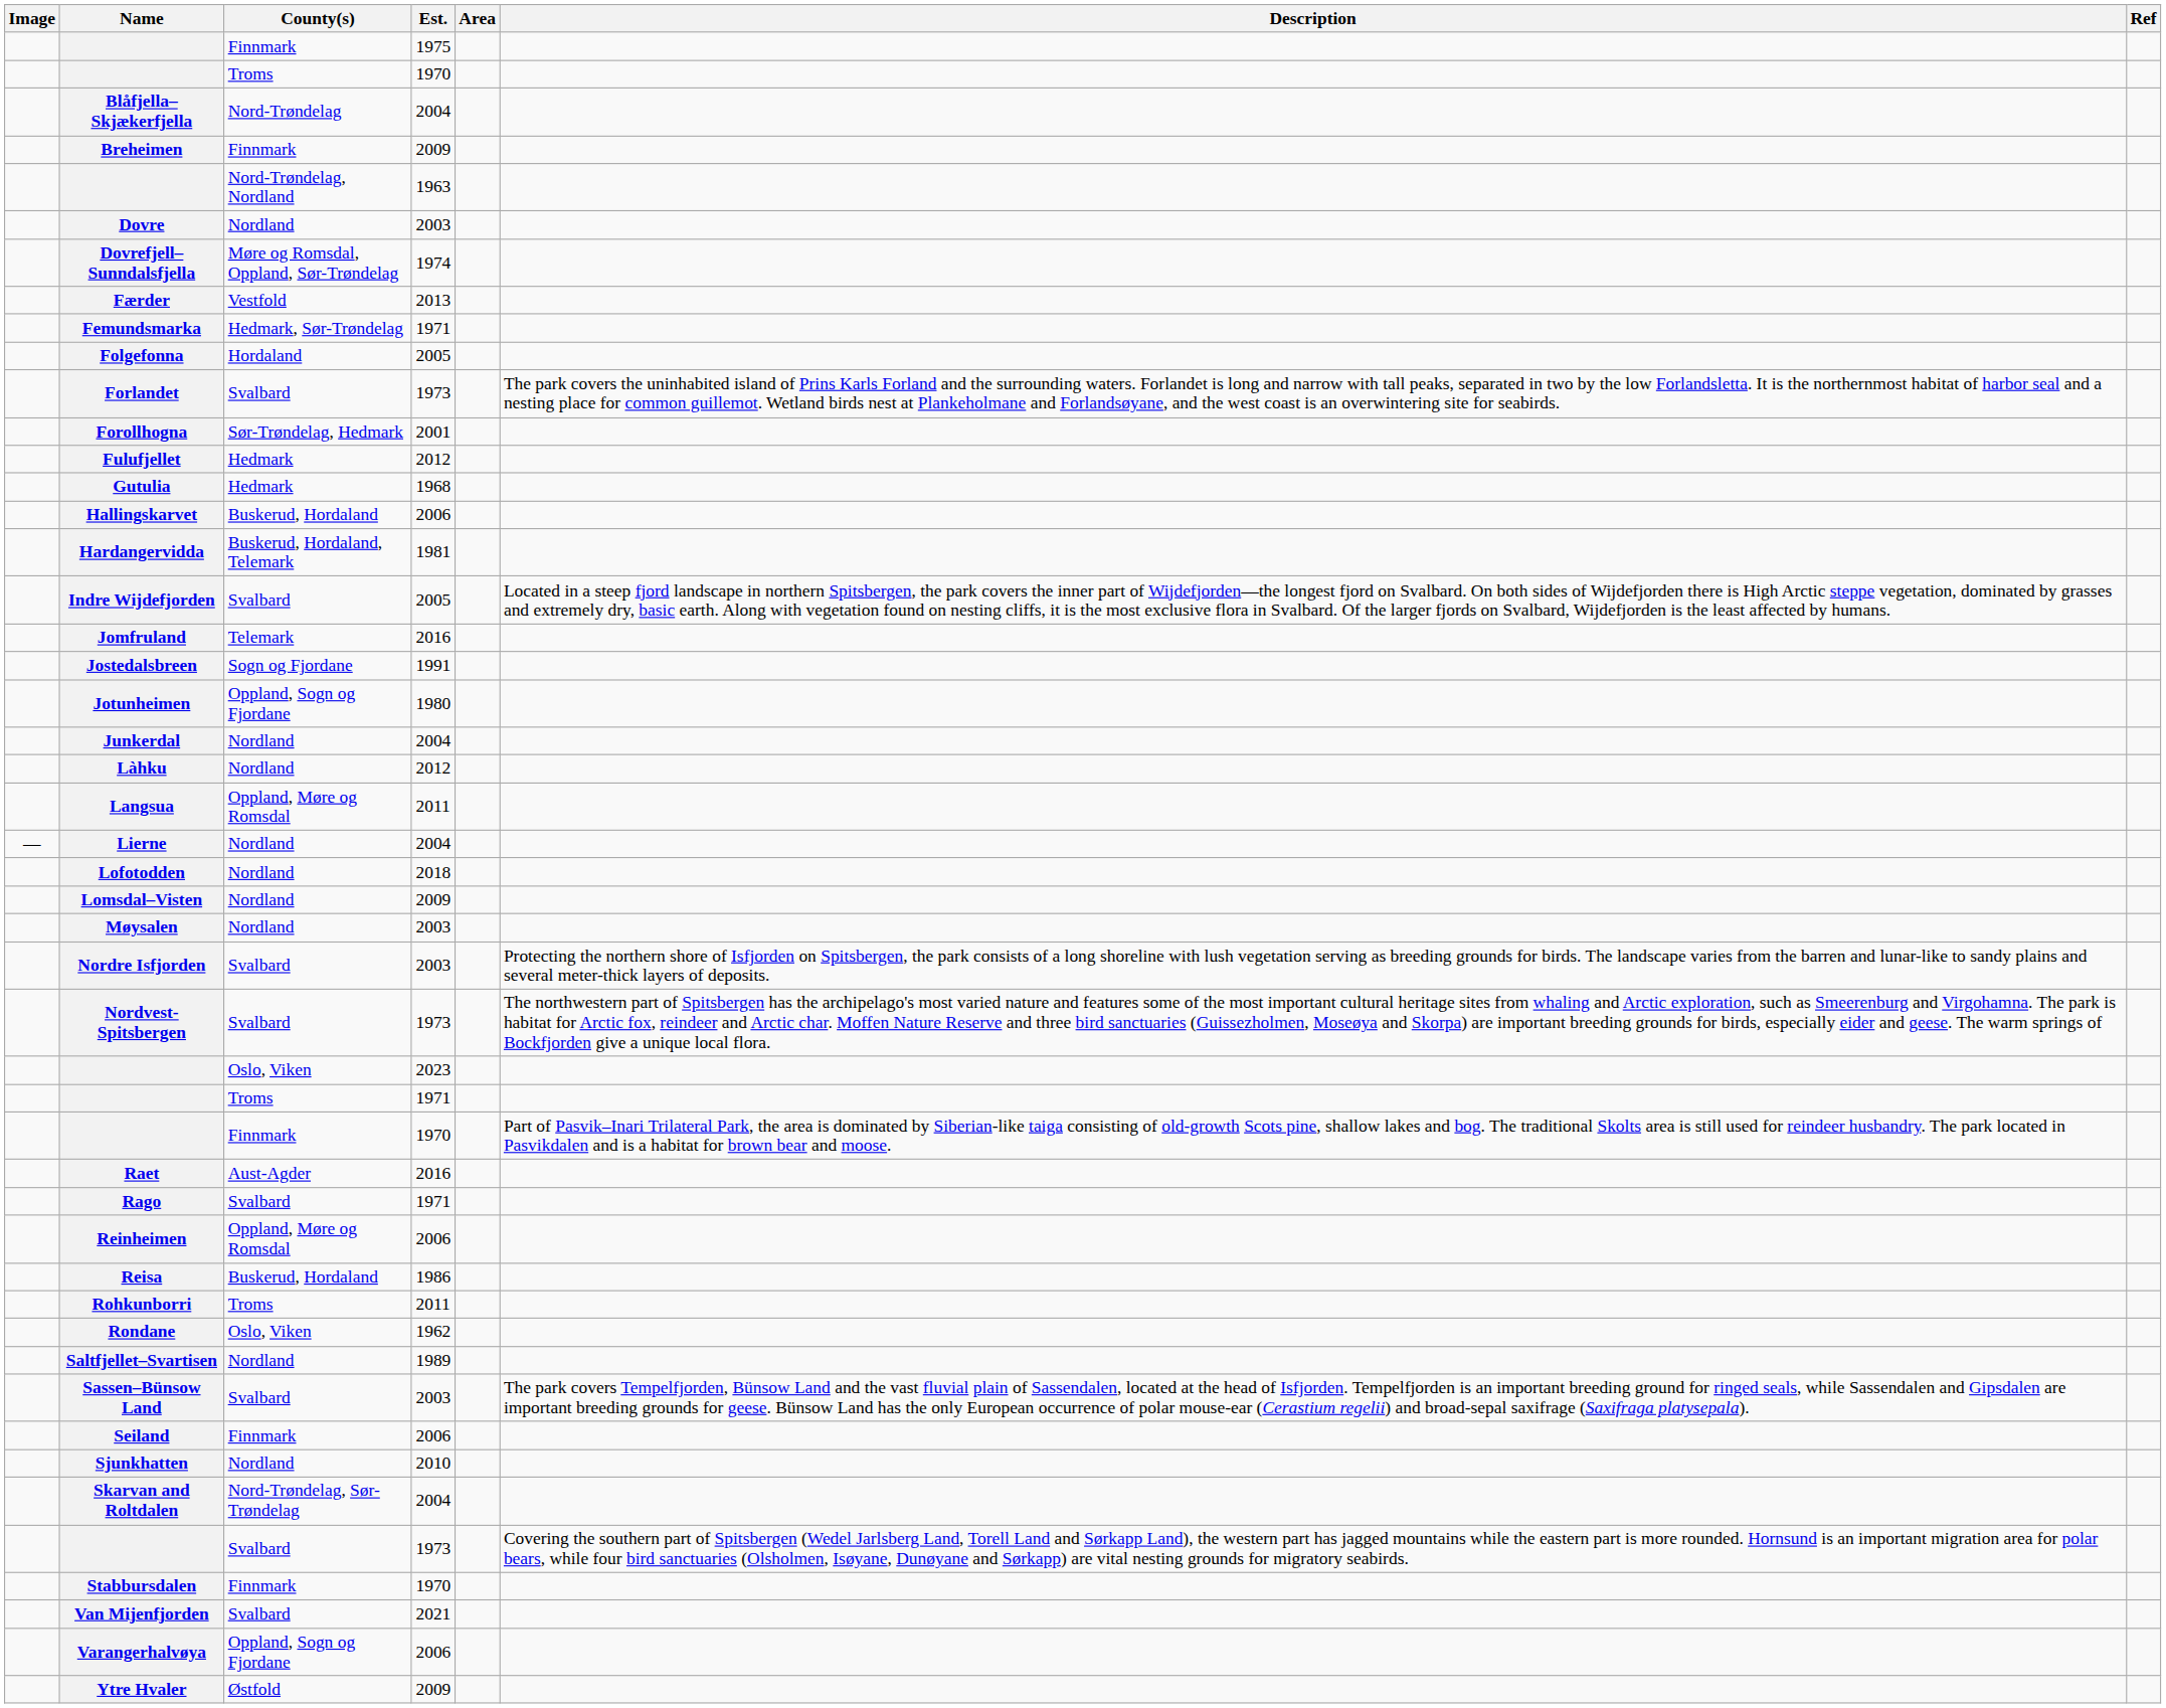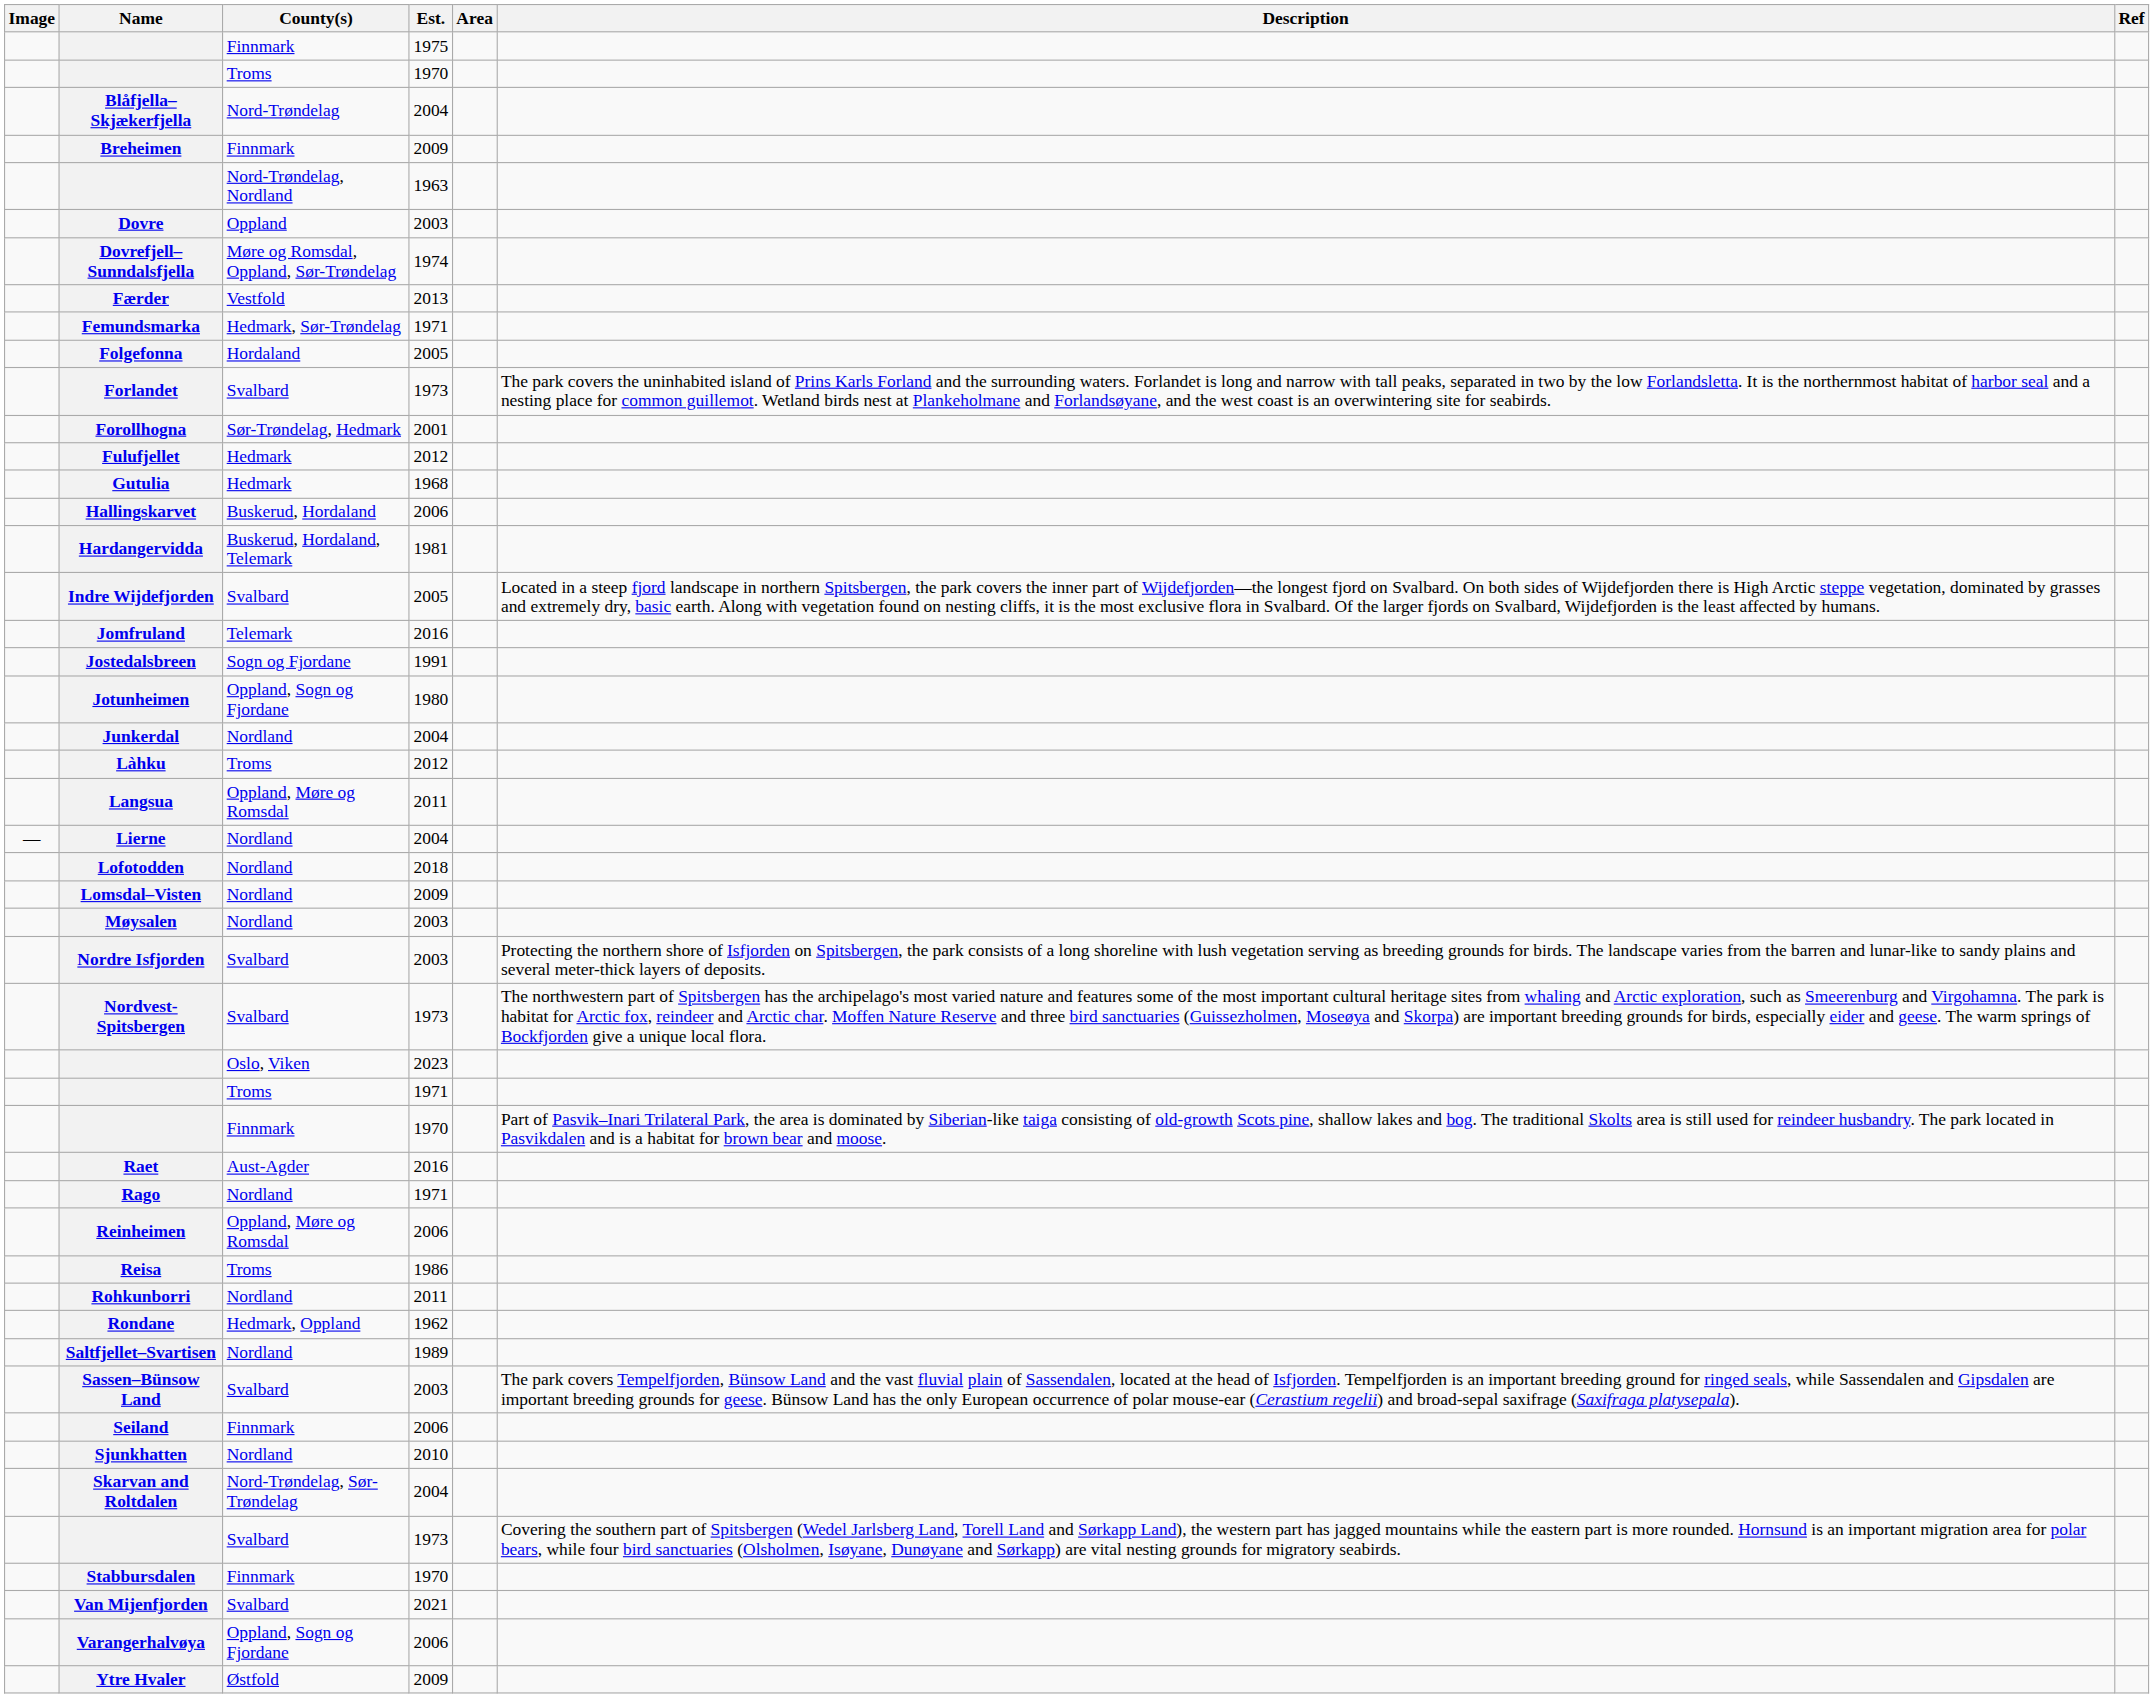Dovre | County(s): Nordland -> Oppland
Làhku | County(s): Nordland -> Troms
Rago | County(s): Svalbard -> Nordland
Reisa | County(s): Buskerud, Hordaland -> Troms
Rohkunborri | County(s): Troms -> Nordland
Rondane | County(s): Oslo, Viken -> Hedmark, Oppland
